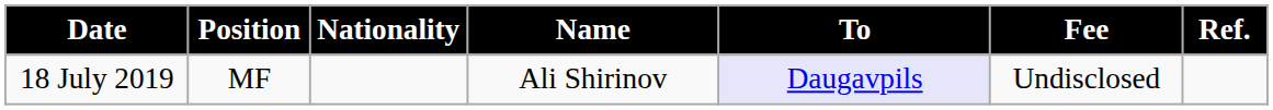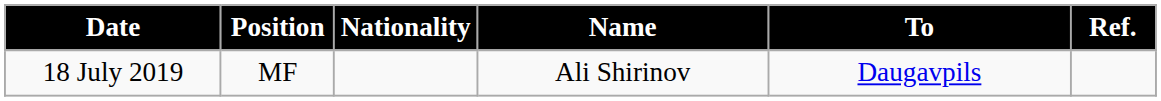- column: Fee | Undisclosed
18 July 2019 | To: lavender background -> no background
